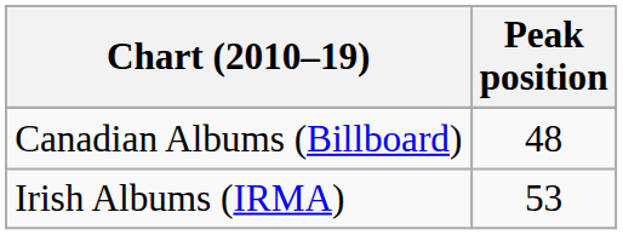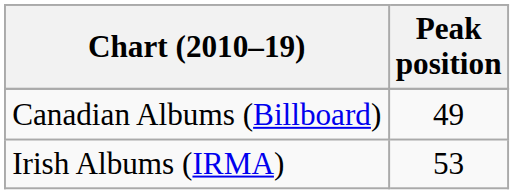Canadian Albums (Billboard) | Peak position: 48 -> 49
